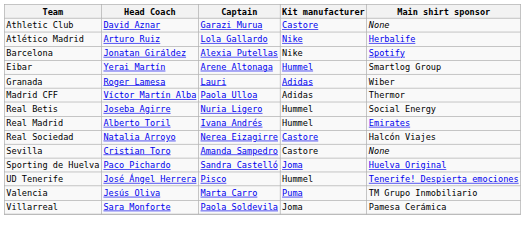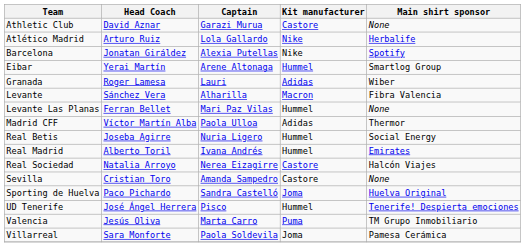+ row: Levante | Sánchez Vera | Alharilla | Macron | Fibra Valencia
+ row: Levante Las Planas | Ferran Bellet | Mari Paz Vilas | Hummel | None
